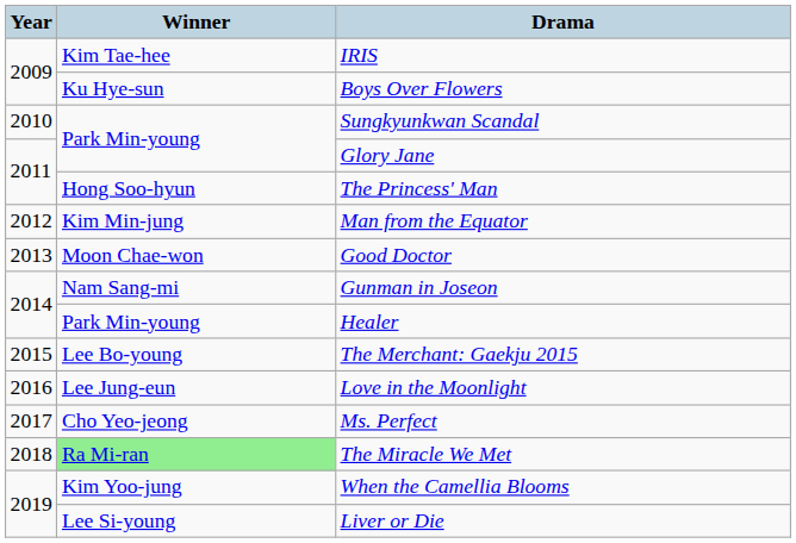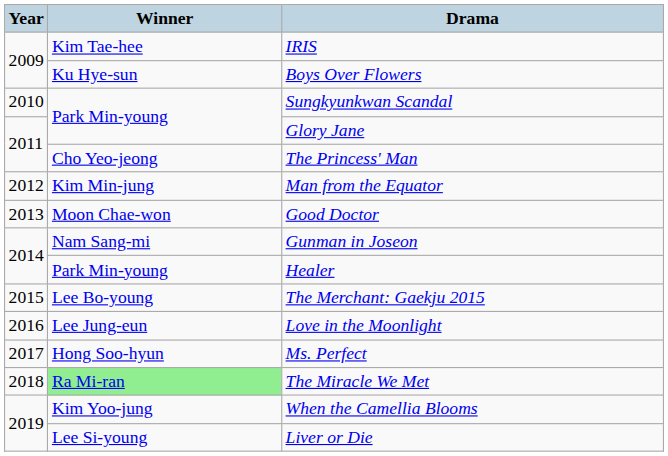The Princess' Man | Winner: Hong Soo-hyun -> Cho Yeo-jeong
Ms. Perfect | Winner: Cho Yeo-jeong -> Hong Soo-hyun
